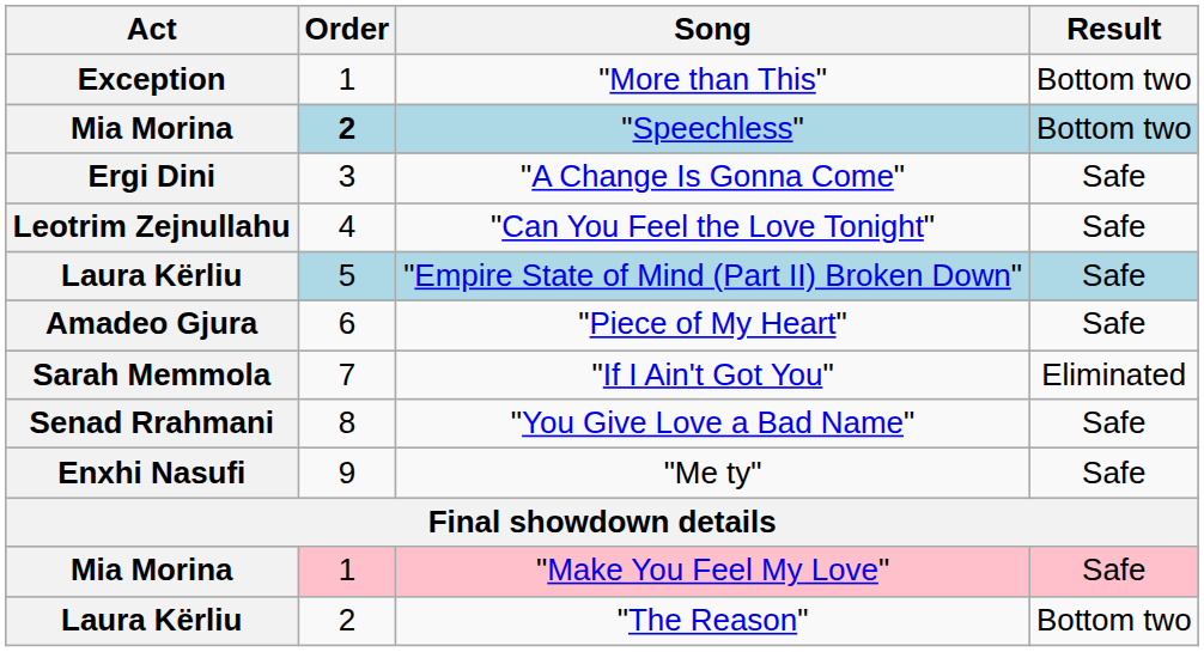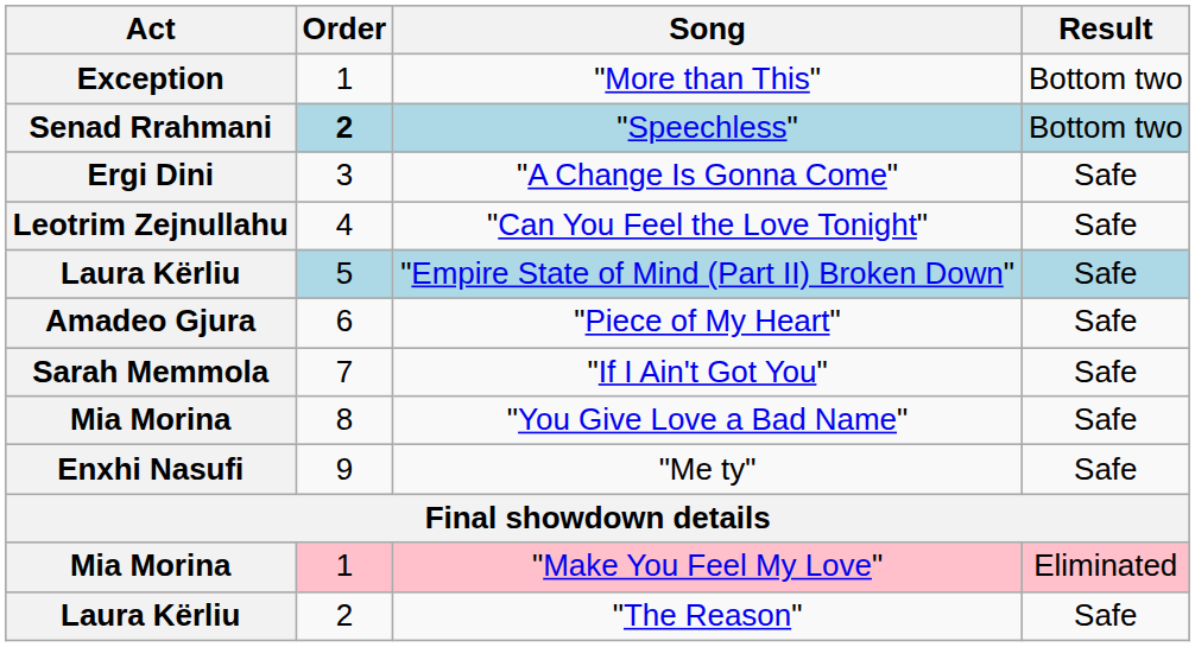"Speechless" | Act: Mia Morina -> Senad Rrahmani
"If I Ain't Got You" | Result: Eliminated -> Safe
"You Give Love a Bad Name" | Act: Senad Rrahmani -> Mia Morina
"Make You Feel My Love" | Result: Safe -> Eliminated
"The Reason" | Result: Bottom two -> Safe
